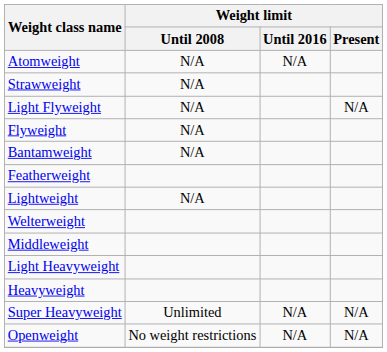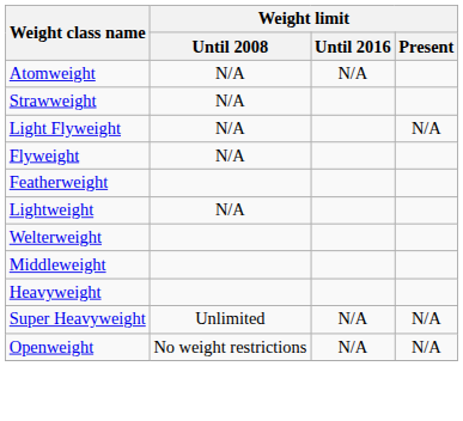- row: Bantamweight | N/A
- row: Light Heavyweight
